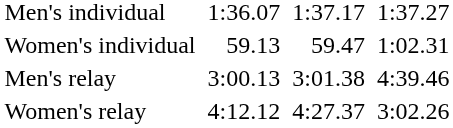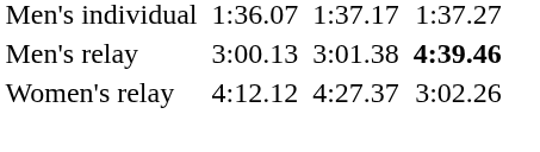- row: Women's individual | 59.13 | 59.47 | 1:02.31
Men's relay | column 7: normal -> bold
